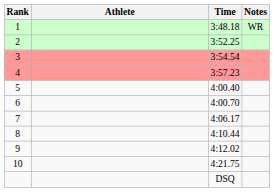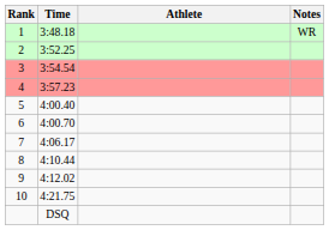columns swapped: Athlete <-> Time
